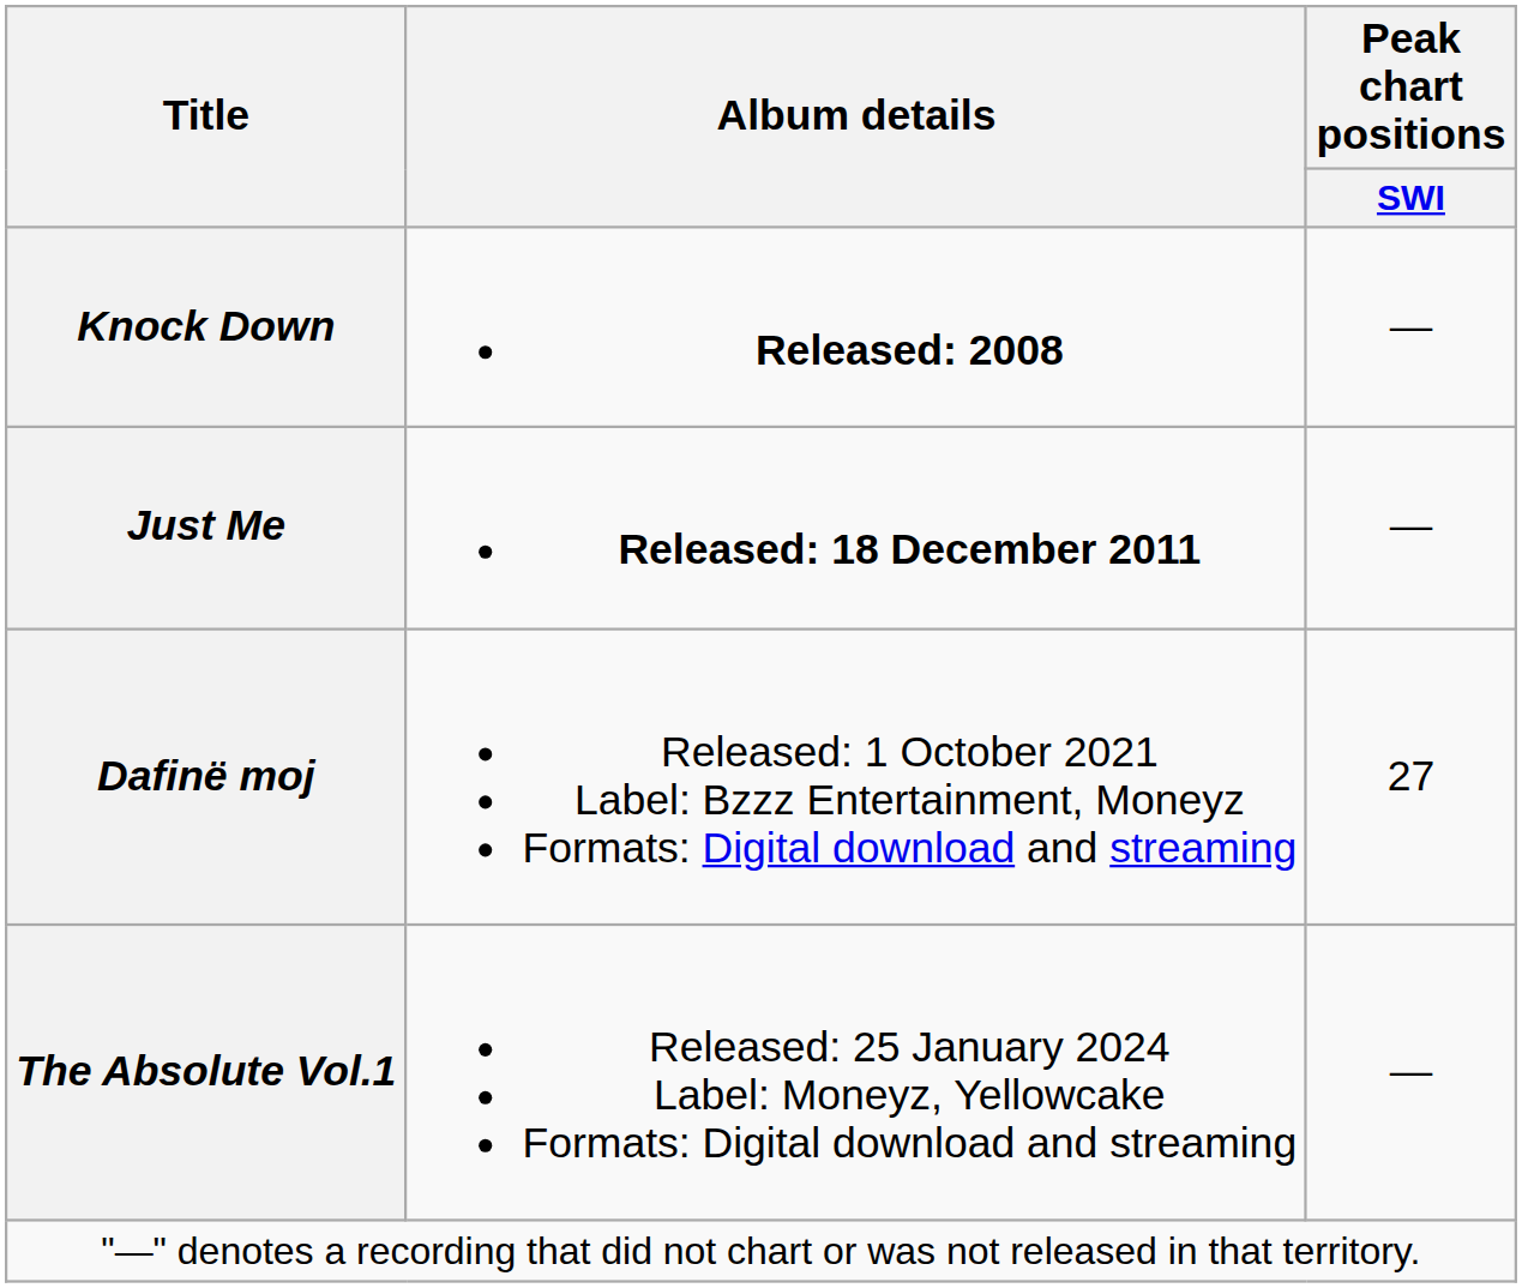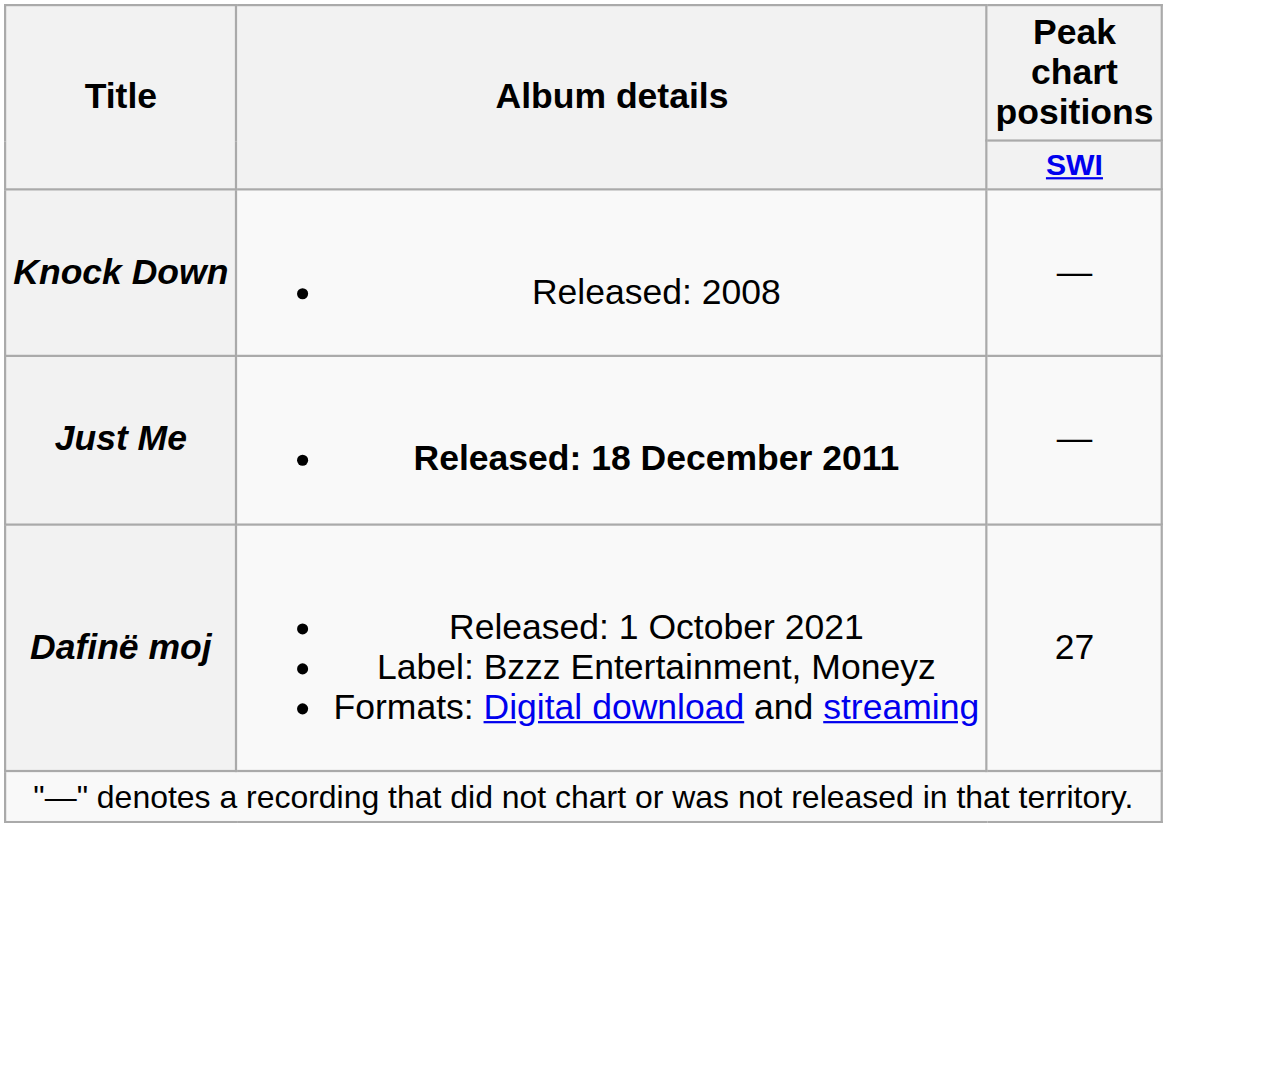Knock Down | Album details: bold -> normal
- row: The Absolute Vol.1 | Released: 25 January 2024 Label: Moneyz, Yellowcake Formats: Digital download and streaming | —
